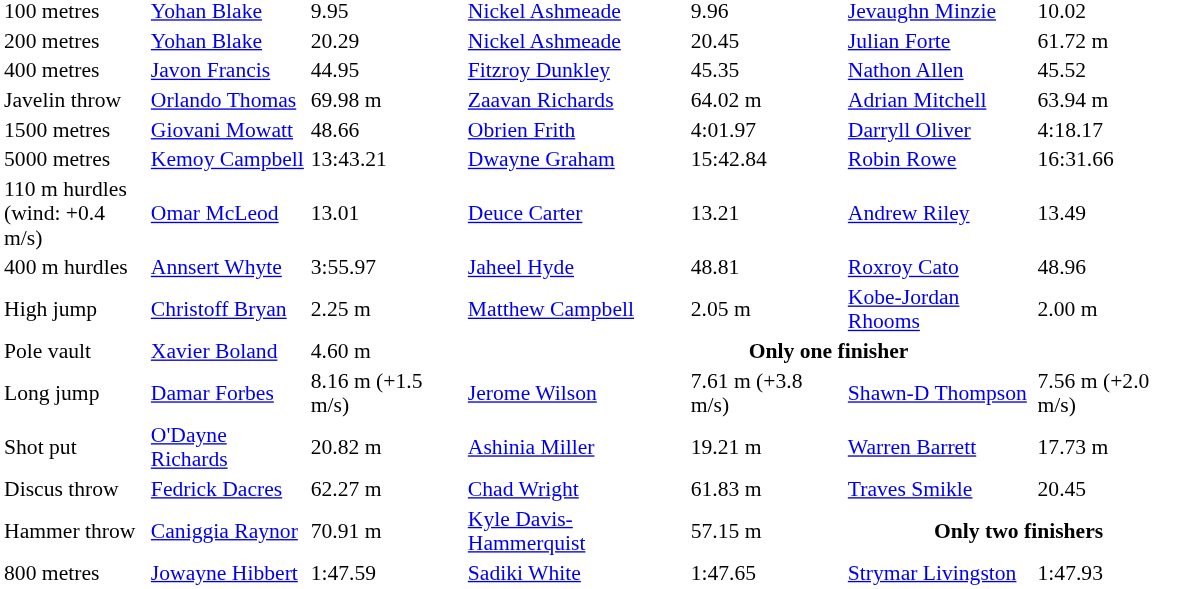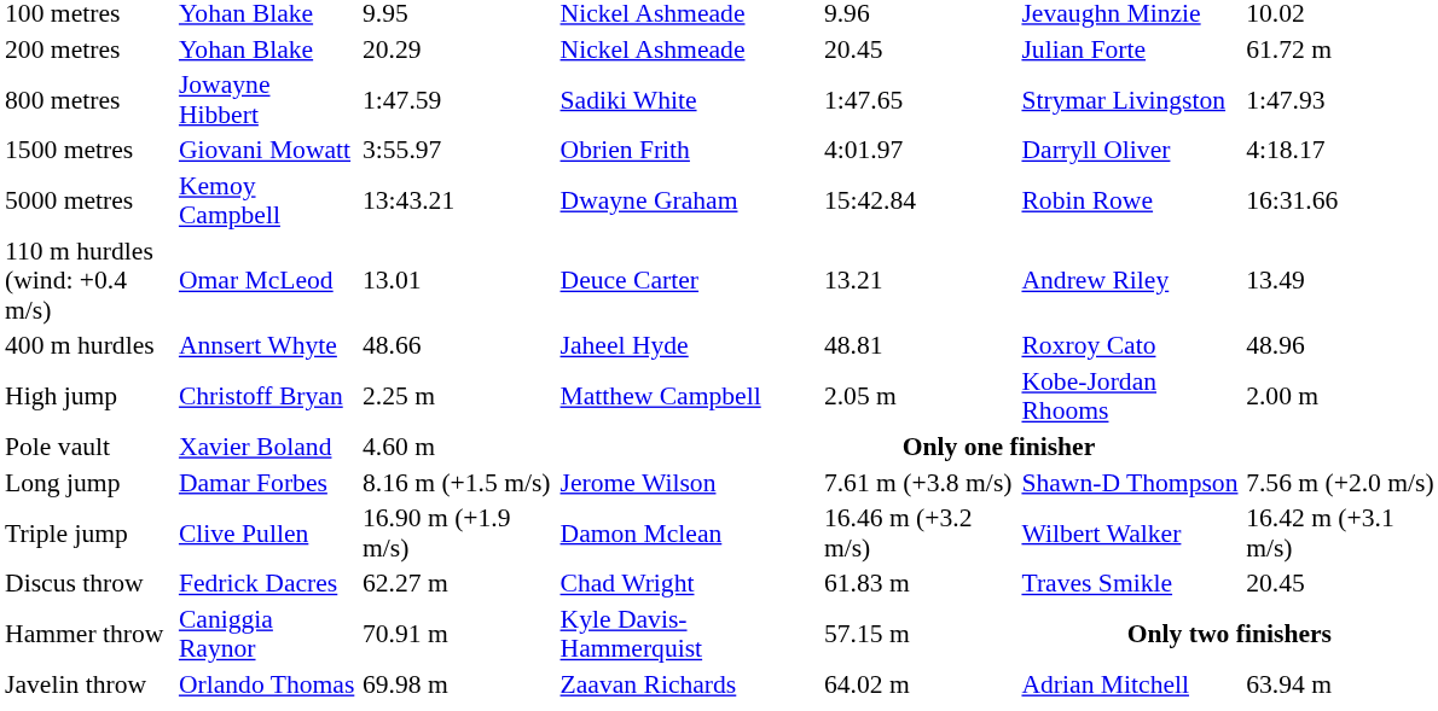- row: 400 metres | Javon Francis | 44.95 | Fitzroy Dunkley | 45.35 | Nathon Allen | 45.52
rows swapped: 800 metres <-> Javelin throw
1500 metres | column 3: 48.66 -> 3:55.97
400 m hurdles | column 3: 3:55.97 -> 48.66
+ row: Triple jump | Clive Pullen | 16.90 m (+1.9 m/s) | Damon Mclean | 16.46 m (+3.2 m/s) | Wilbert Walker | 16.42 m (+3.1 m/s)
- row: Shot put | O'Dayne Richards | 20.82 m | Ashinia Miller | 19.21 m | Warren Barrett | 17.73 m
